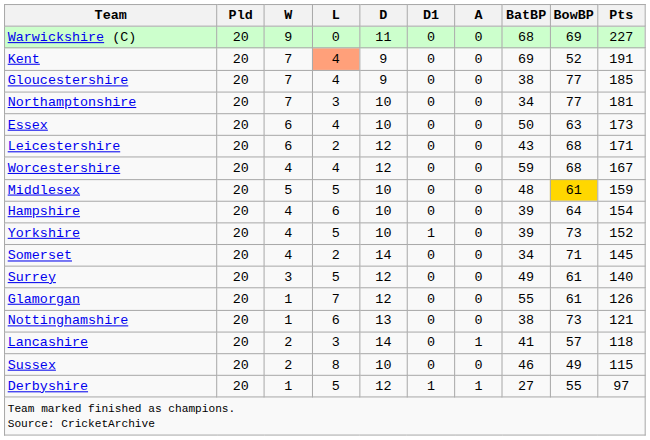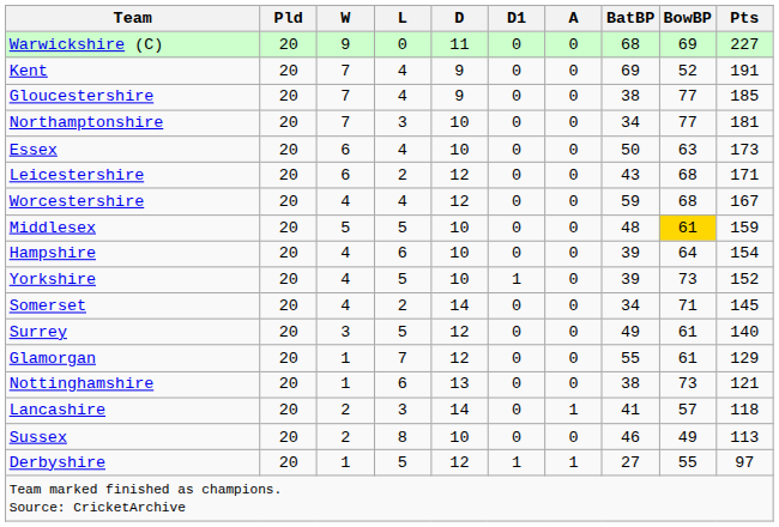Kent | L: lightsalmon background -> no background
Glamorgan | Pts: 126 -> 129
Sussex | Pts: 115 -> 113
